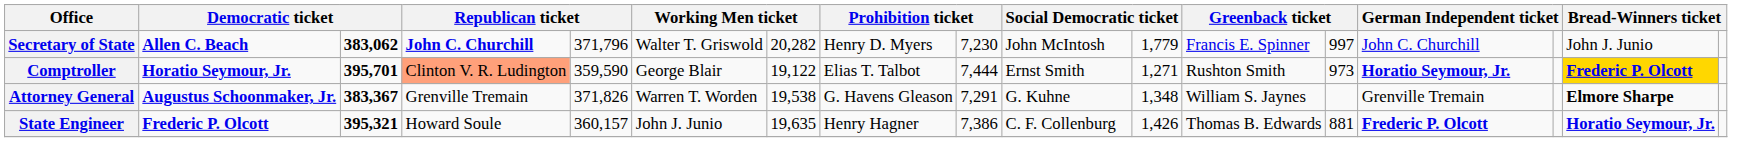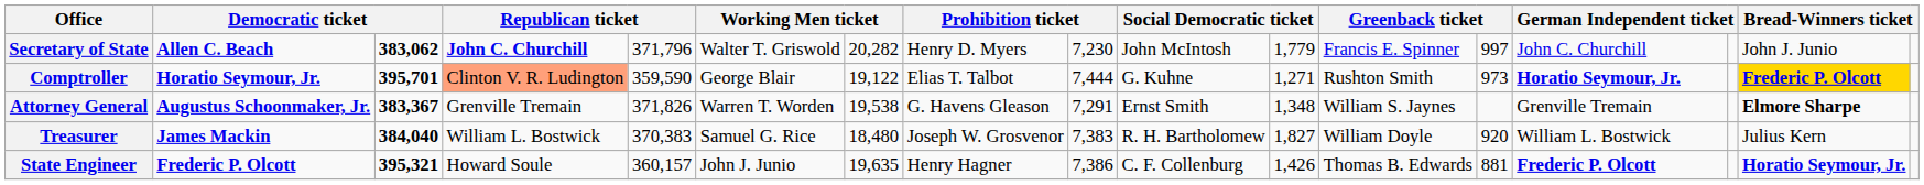Comptroller | column 10: Ernst Smith -> G. Kuhne
Attorney General | column 10: G. Kuhne -> Ernst Smith
+ row: Treasurer | James Mackin | 384,040 | William L. Bostwick | 370,383 | Samuel G. Rice | 18,480 | Joseph W. Grosvenor | 7,383 | R. H. Bartholomew | 1,827 | William Doyle | 920 | William L. Bostwick | Julius Kern
